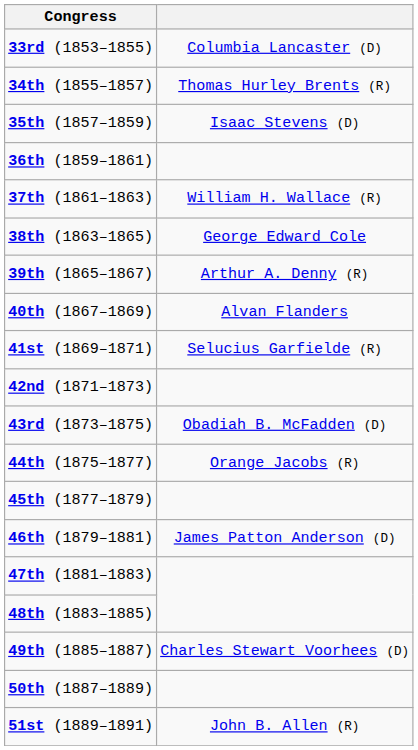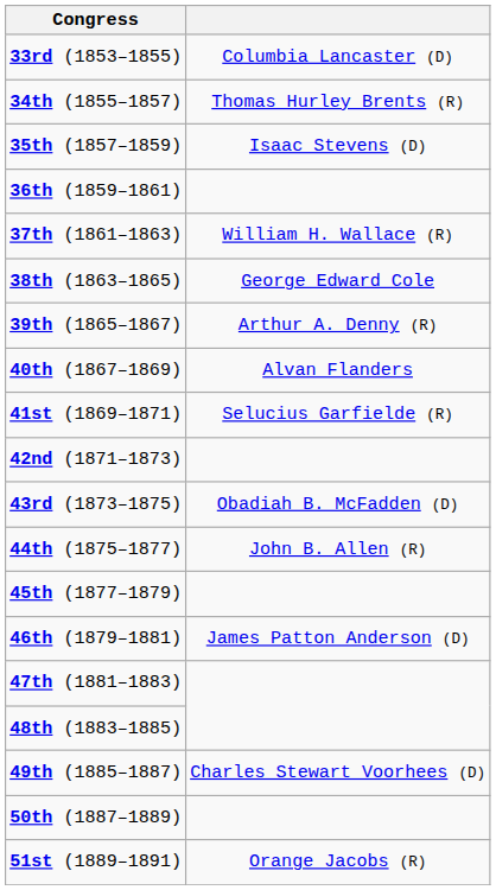44th (1875–1877) | column 2: Orange Jacobs (R) -> John B. Allen (R)
51st (1889–1891) | column 2: John B. Allen (R) -> Orange Jacobs (R)
